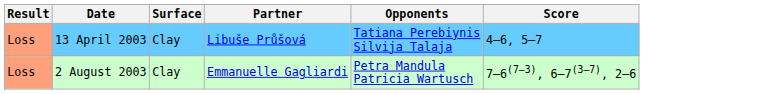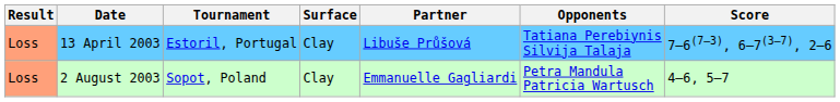+ column: Tournament | Estoril, Portugal | Sopot, Poland
13 April 2003 | Score: 4–6, 5–7 -> 7–6(7–3), 6–7(3–7), 2–6
2 August 2003 | Score: 7–6(7–3), 6–7(3–7), 2–6 -> 4–6, 5–7
